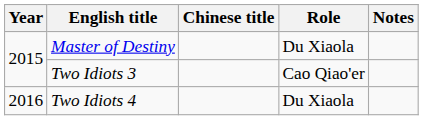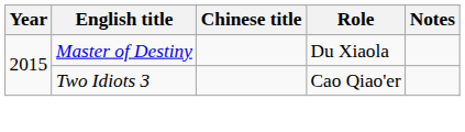- row: 2016 | Two Idiots 4 | Du Xiaola
